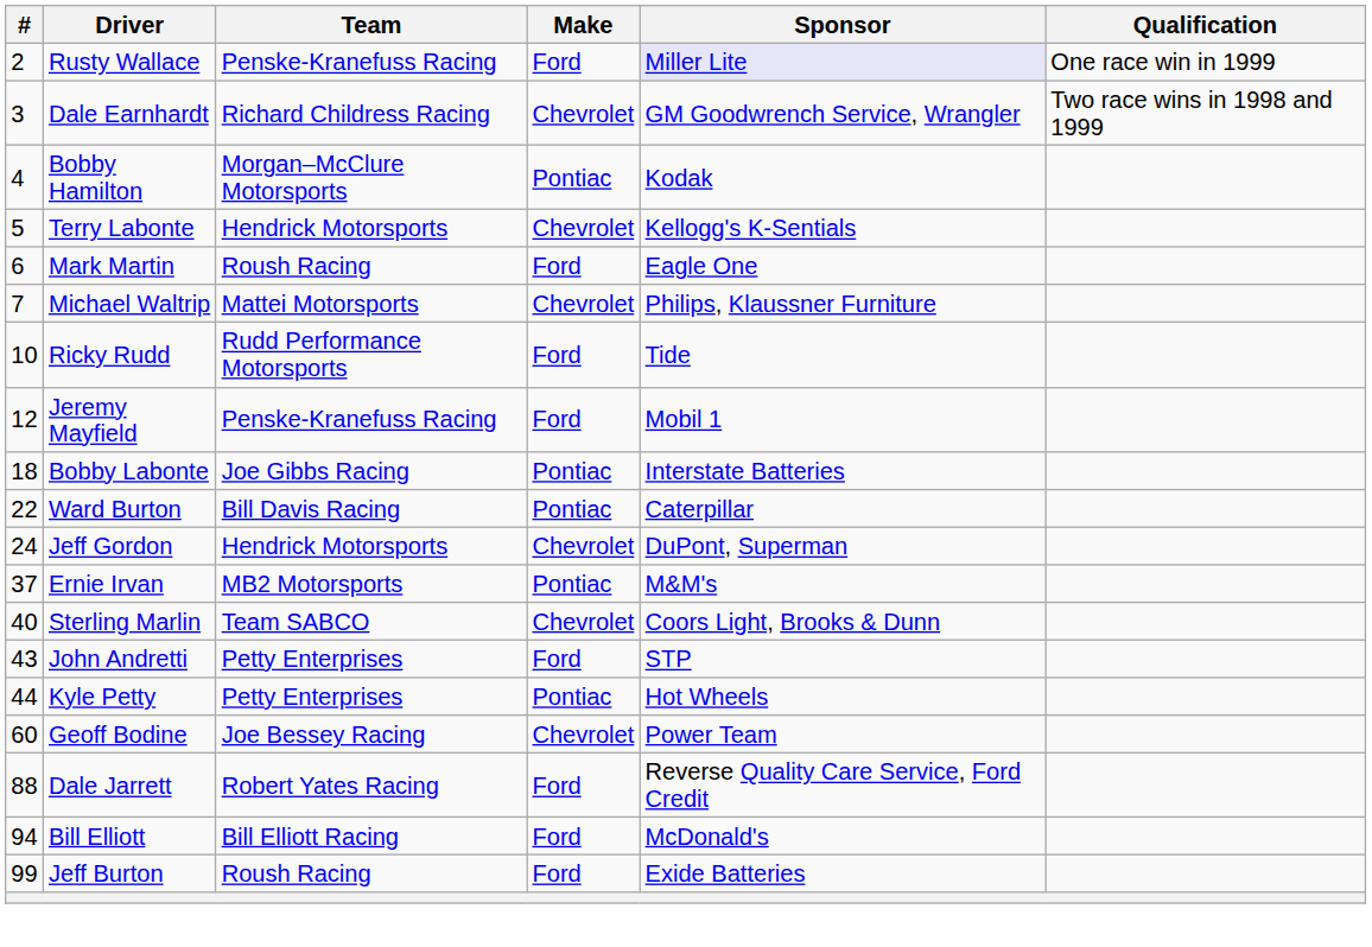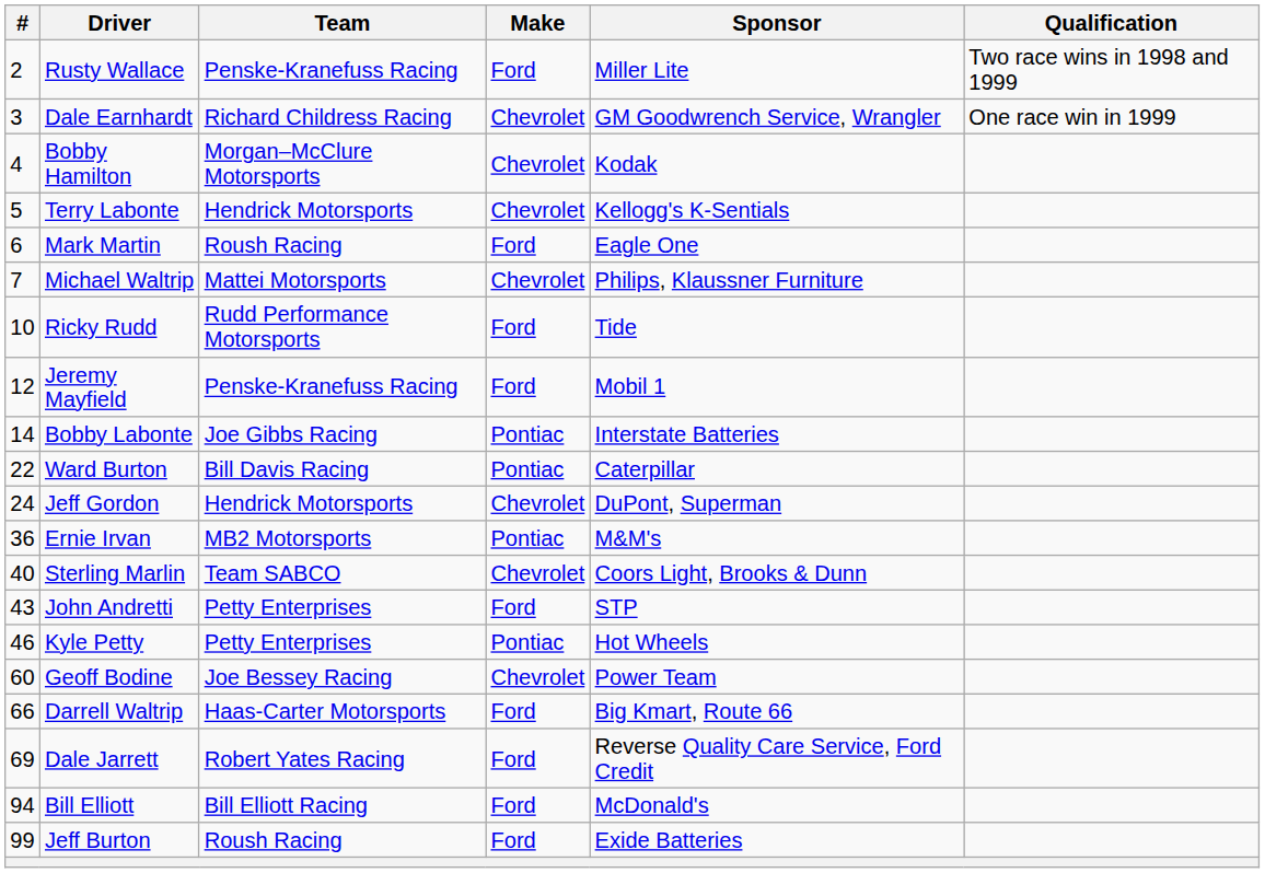Rusty Wallace | Sponsor: lavender background -> no background
Rusty Wallace | Qualification: One race win in 1999 -> Two race wins in 1998 and 1999
Dale Earnhardt | Qualification: Two race wins in 1998 and 1999 -> One race win in 1999
Bobby Hamilton | Make: Pontiac -> Chevrolet
Bobby Labonte | #: 18 -> 14
Ernie Irvan | #: 37 -> 36
Kyle Petty | #: 44 -> 46
+ row: 66 | Darrell Waltrip | Haas-Carter Motorsports | Ford | Big Kmart, Route 66
Dale Jarrett | #: 88 -> 69
